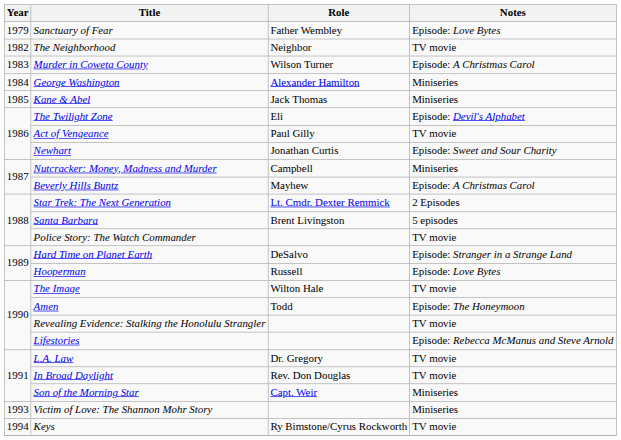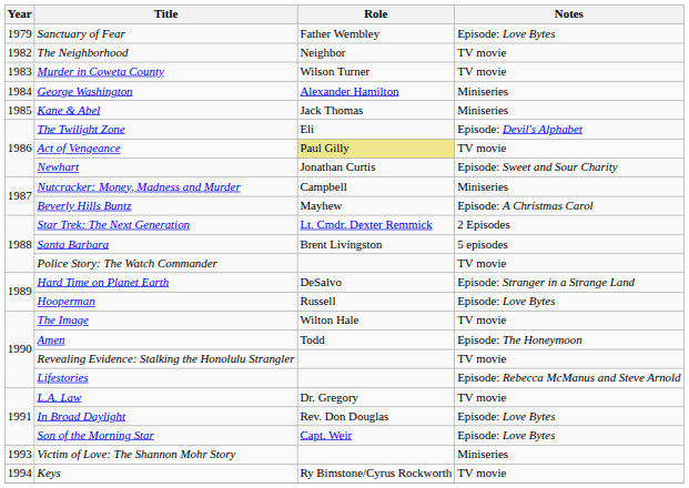Murder in Coweta County | Notes: Episode: A Christmas Carol -> TV movie
Act of Vengeance | Role: no background -> khaki background
In Broad Daylight | Notes: TV movie -> Episode: Love Bytes
Son of the Morning Star | Notes: Miniseries -> Episode: Love Bytes
